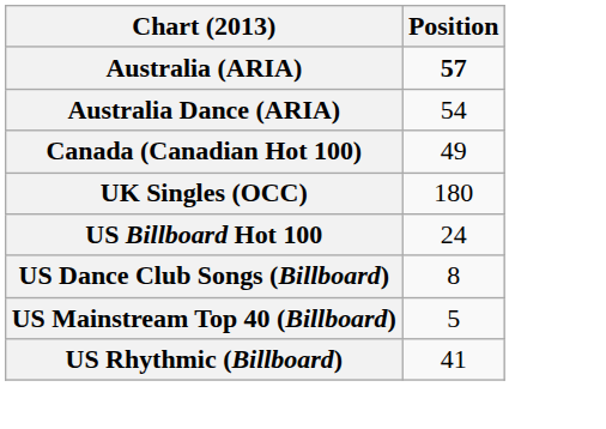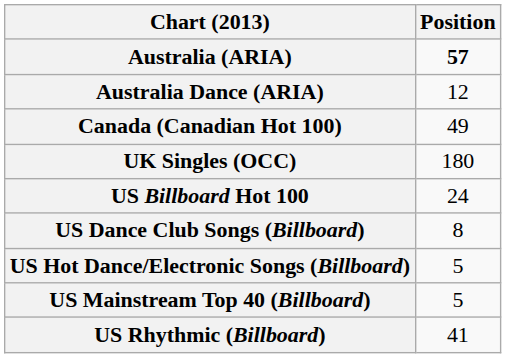Australia Dance (ARIA) | Position: 54 -> 12
+ row: US Hot Dance/Electronic Songs (Billboard) | 5
